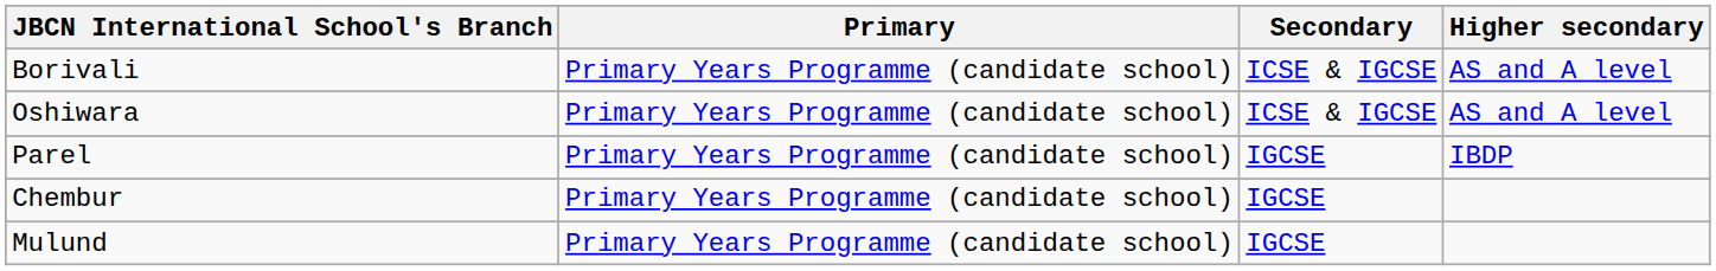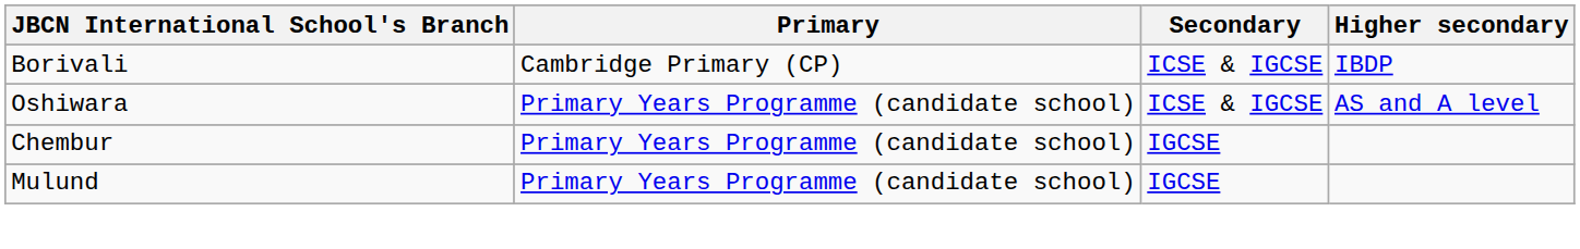Borivali | Primary: Primary Years Programme (candidate school) -> Cambridge Primary (CP)
Borivali | Higher secondary: AS and A level -> IBDP
- row: Parel | Primary Years Programme (candidate school) | IGCSE | IBDP
